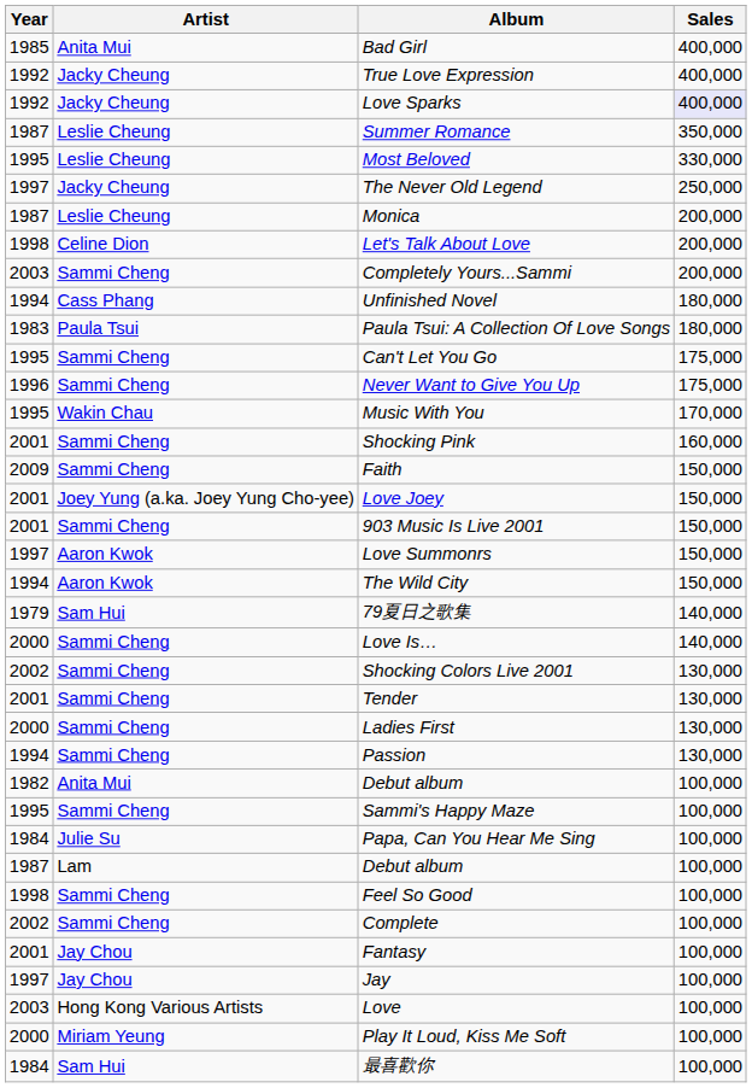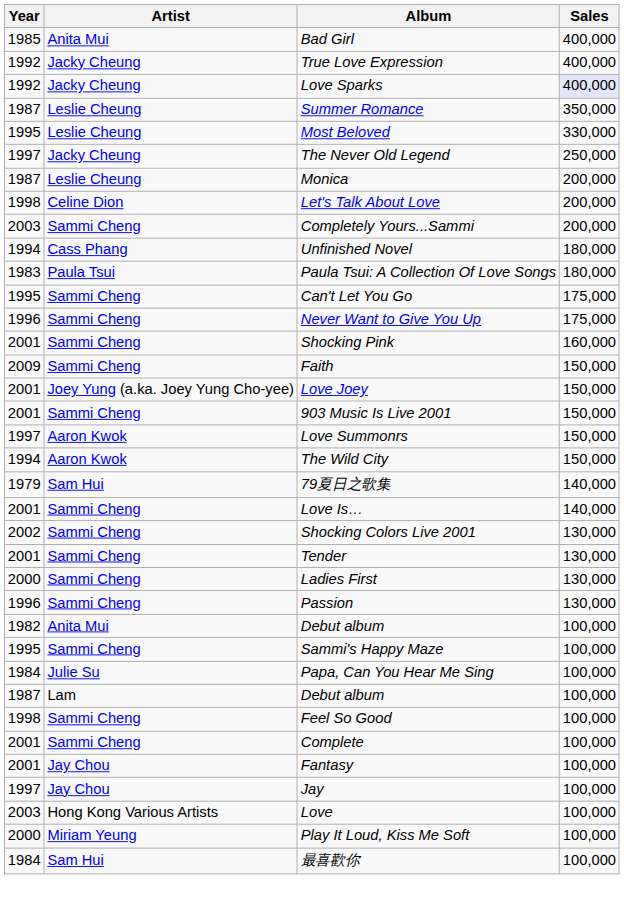- row: 1995 | Wakin Chau | Music With You | 170,000
Love Is… | Year: 2000 -> 2001
Passion | Year: 1994 -> 1996
Complete | Year: 2002 -> 2001
